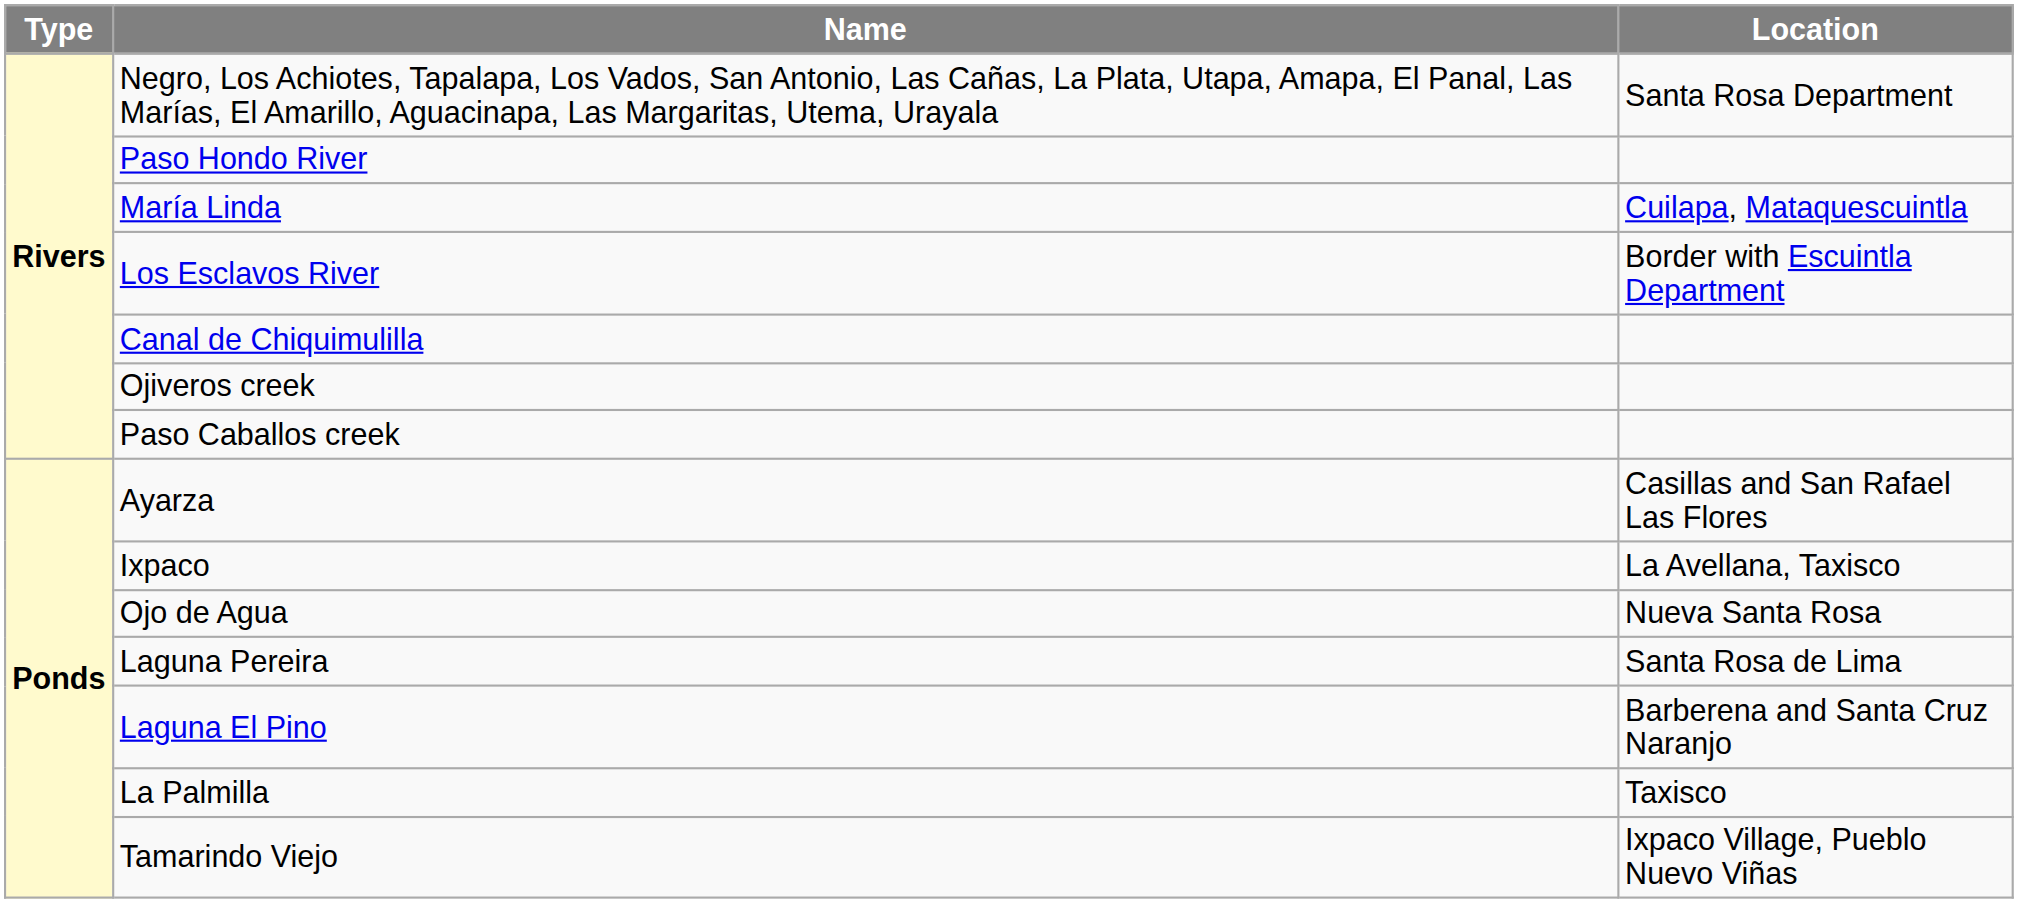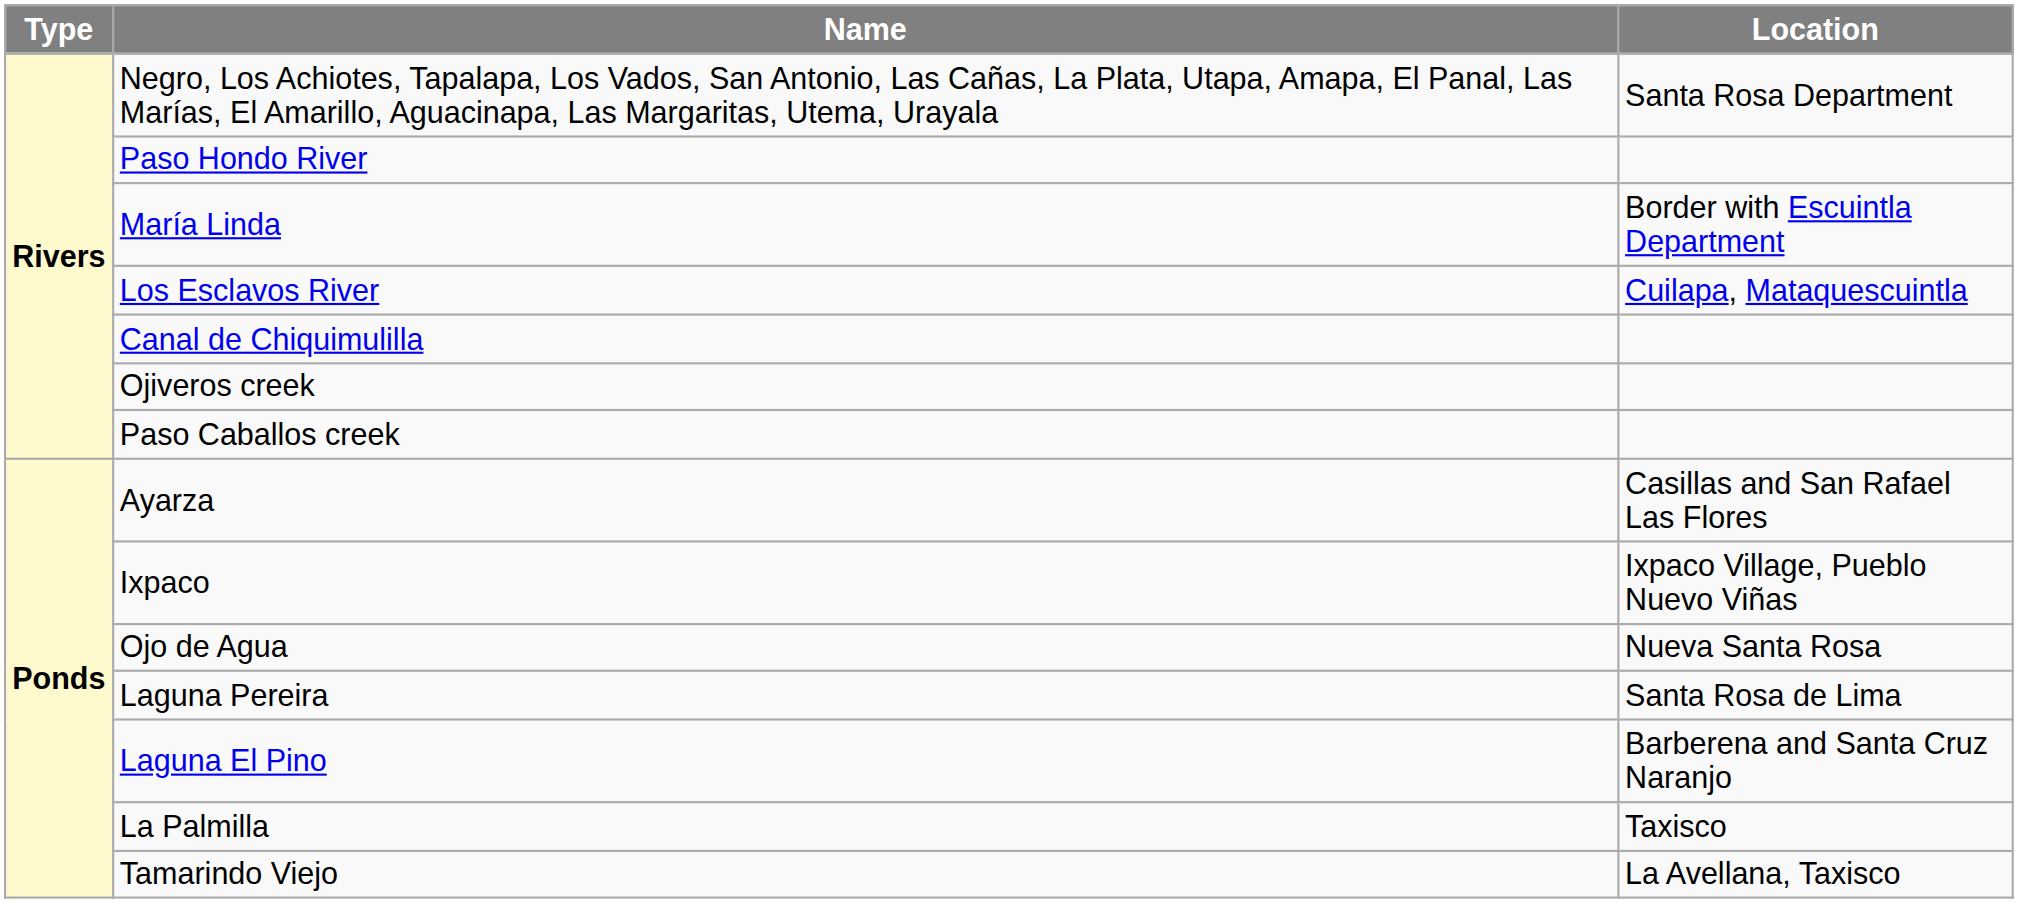María Linda | Location: Cuilapa, Mataquescuintla -> Border with Escuintla Department
Los Esclavos River | Location: Border with Escuintla Department -> Cuilapa, Mataquescuintla
Ixpaco | Location: La Avellana, Taxisco -> Ixpaco Village, Pueblo Nuevo Viñas
Tamarindo Viejo | Location: Ixpaco Village, Pueblo Nuevo Viñas -> La Avellana, Taxisco
